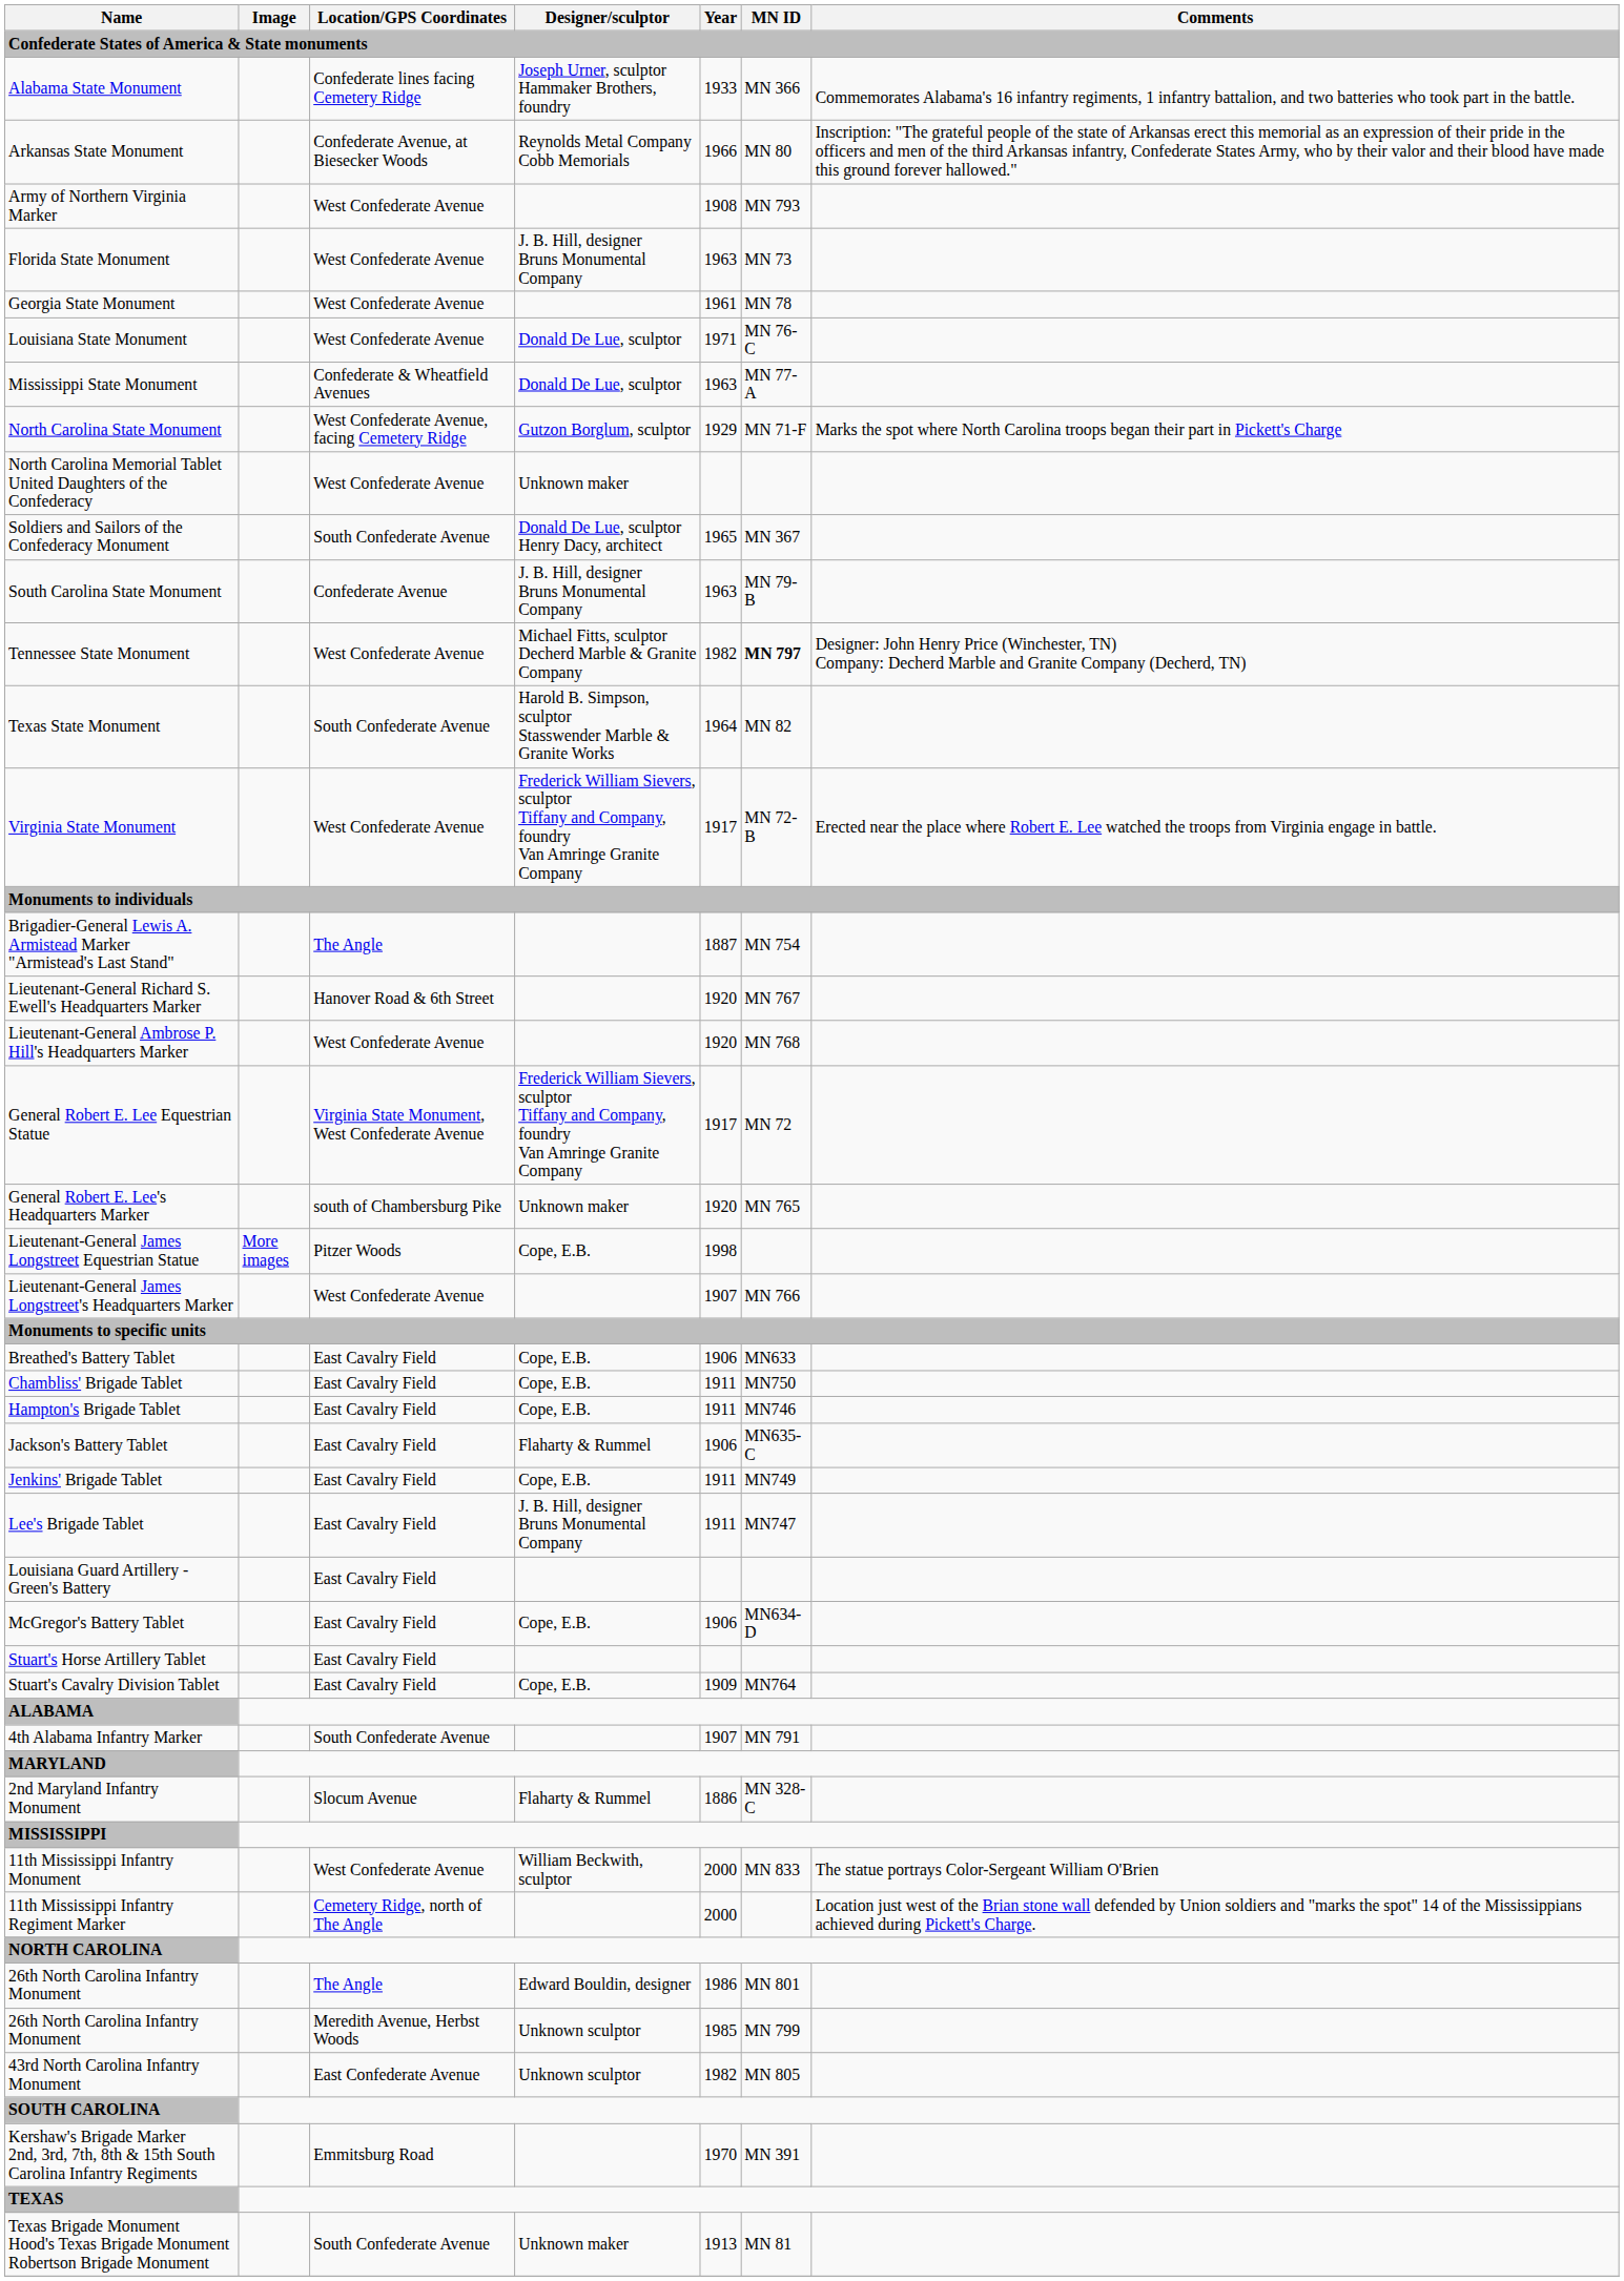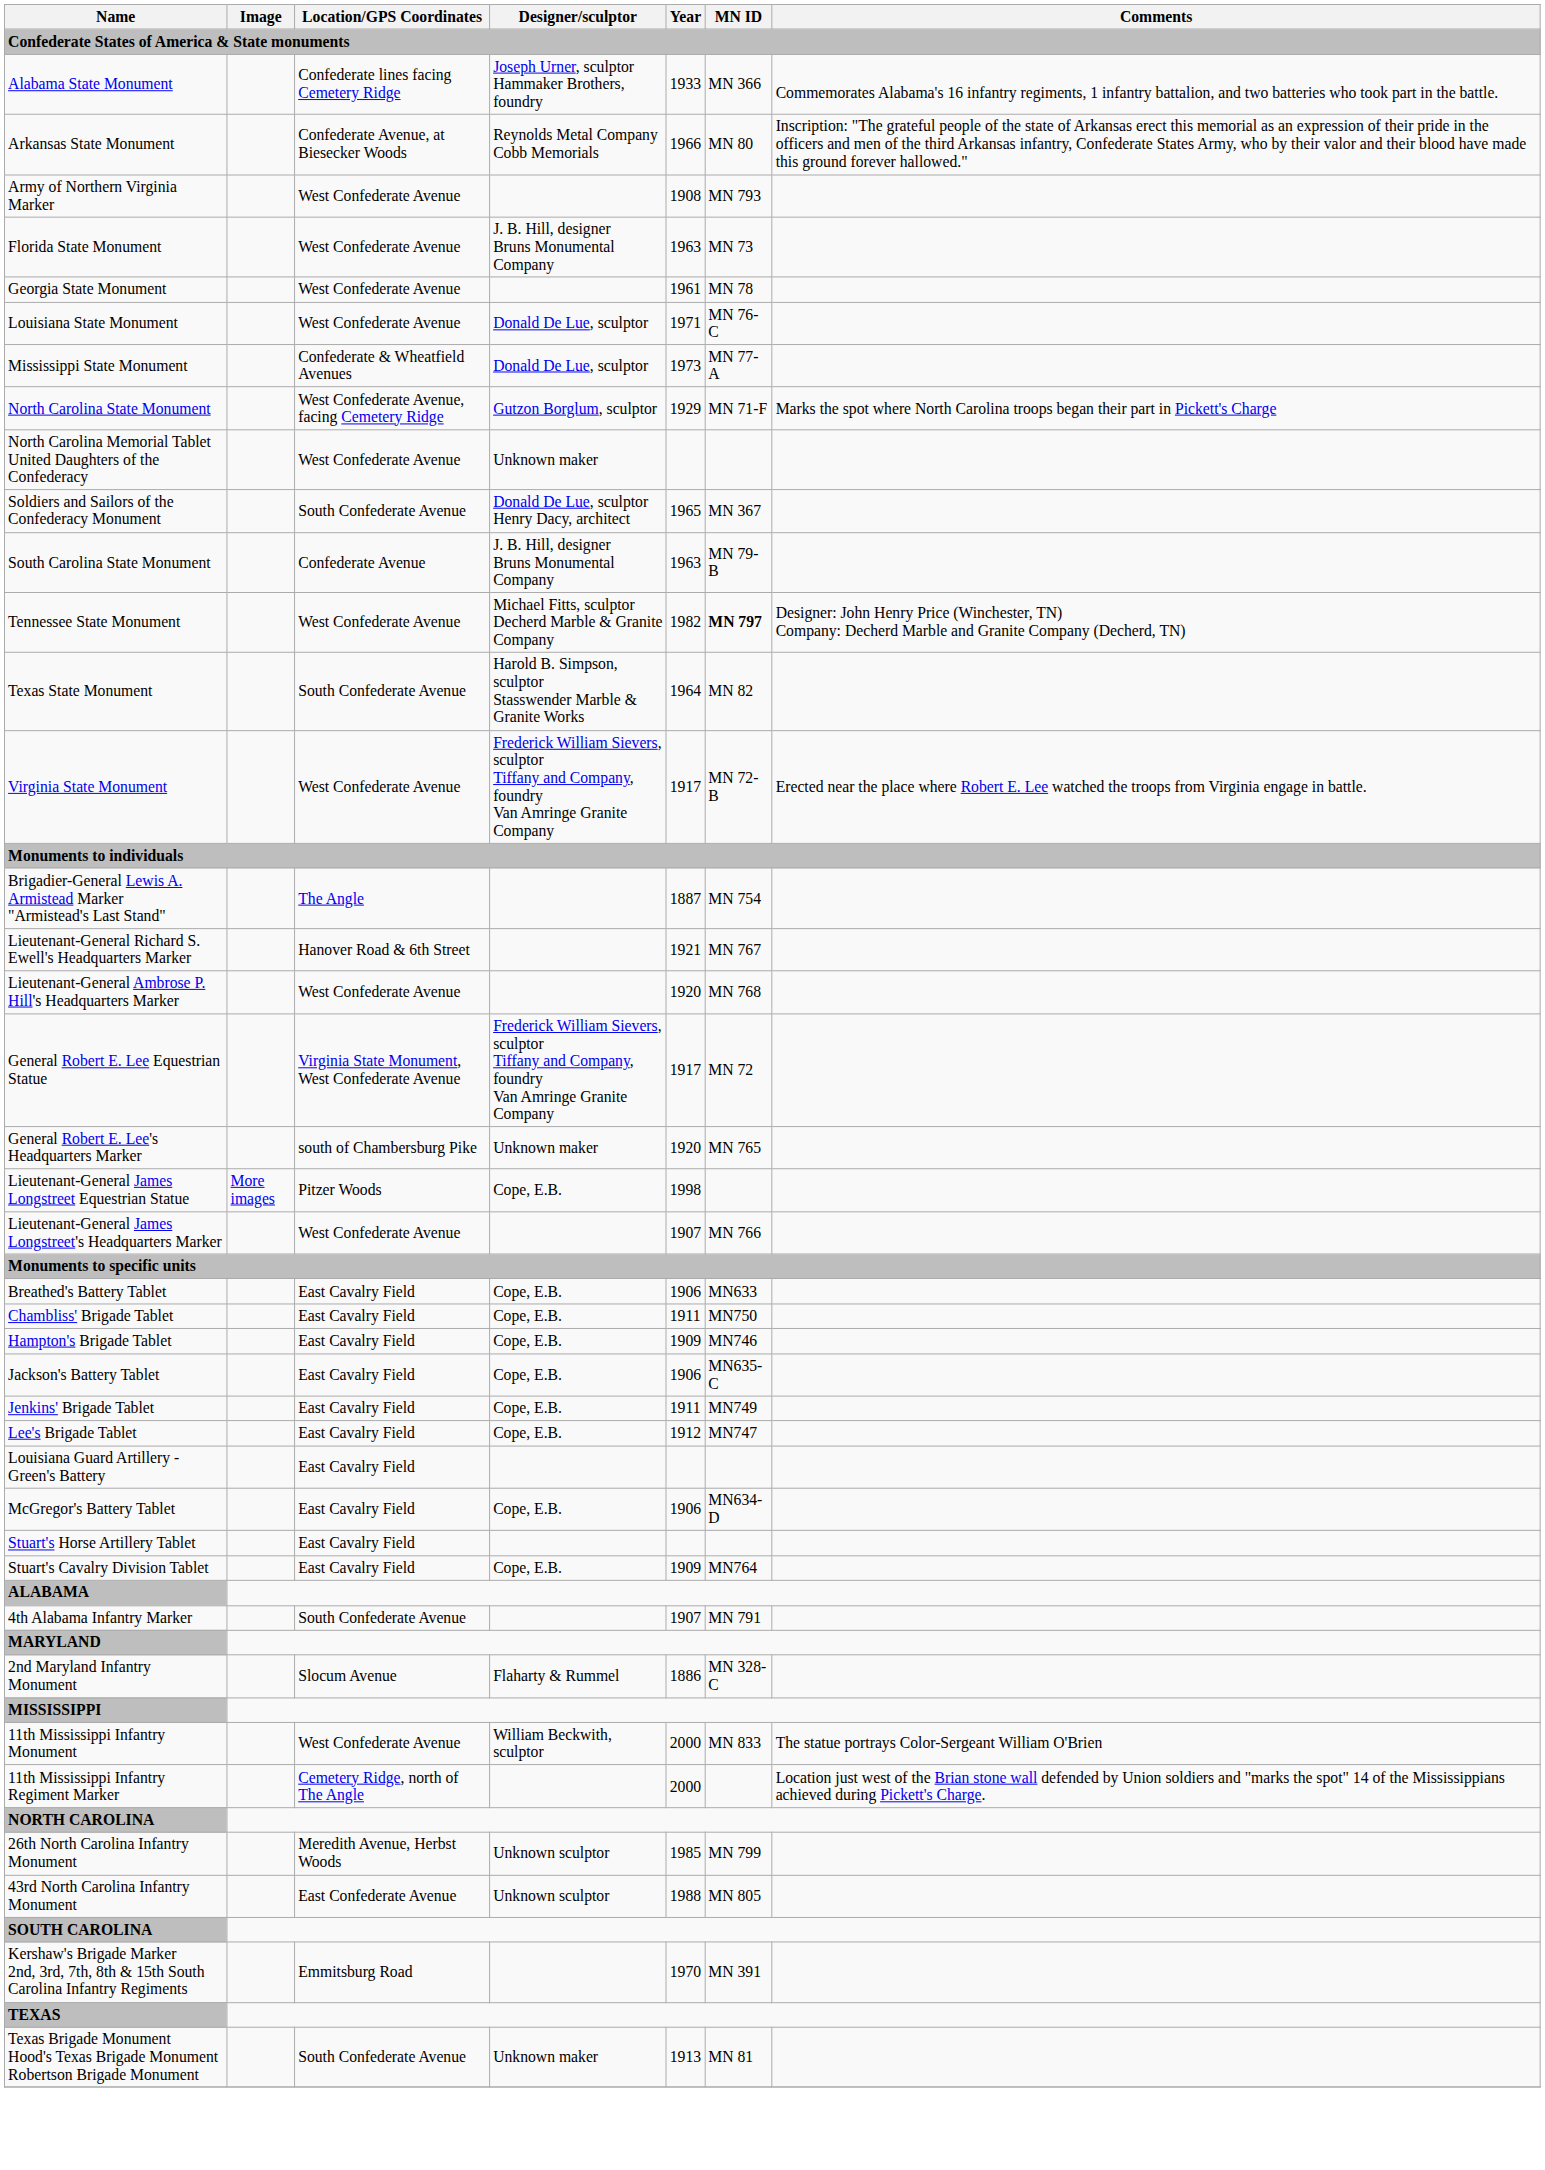Mississippi State Monument | Year: 1963 -> 1973
Lieutenant-General Richard S. Ewell's Headquarters Marker | Year: 1920 -> 1921
Hampton's Brigade Tablet | Year: 1911 -> 1909
Jackson's Battery Tablet | Designer/sculptor: Flaharty & Rummel -> Cope, E.B.
Lee's Brigade Tablet | Designer/sculptor: J. B. Hill, designer Bruns Monumental Company -> Cope, E.B.
Lee's Brigade Tablet | Year: 1911 -> 1912
- row: 26th North Carolina Infantry Monument | The Angle | Edward Bouldin, designer | 1986 | MN 801
43rd North Carolina Infantry Monument | Year: 1982 -> 1988
